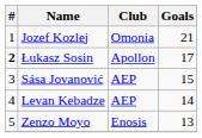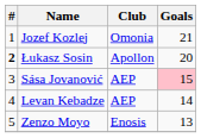Łukasz Sosin | Goals: 17 -> 20
Sása Jovanović | Goals: no background -> pink background
